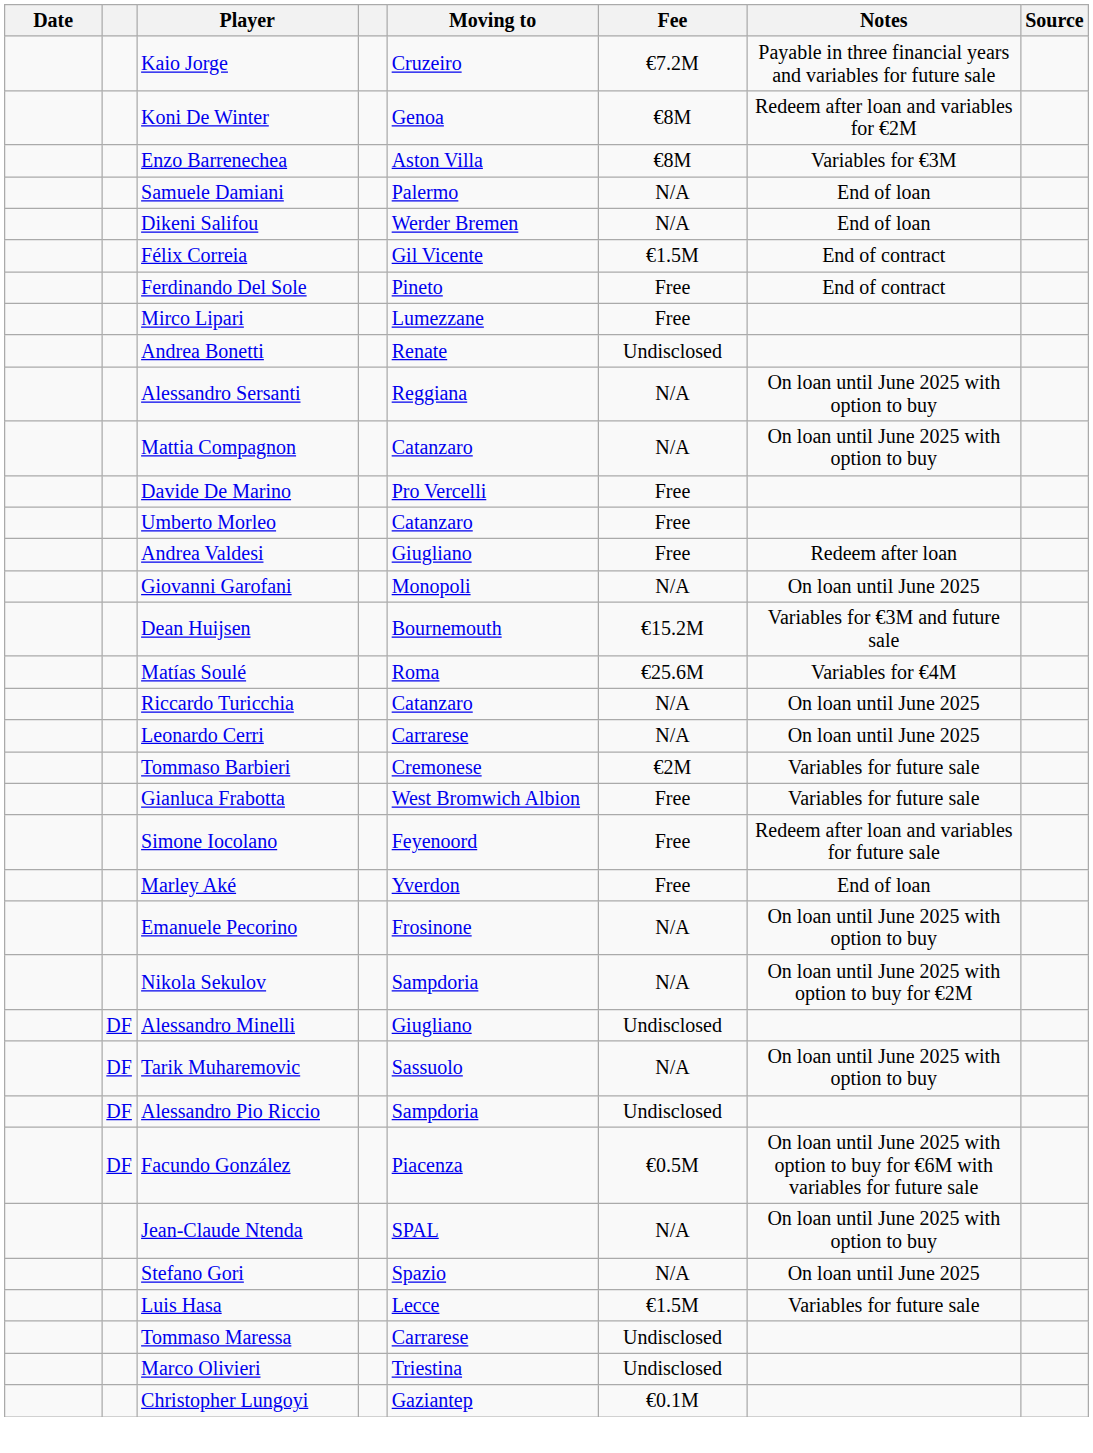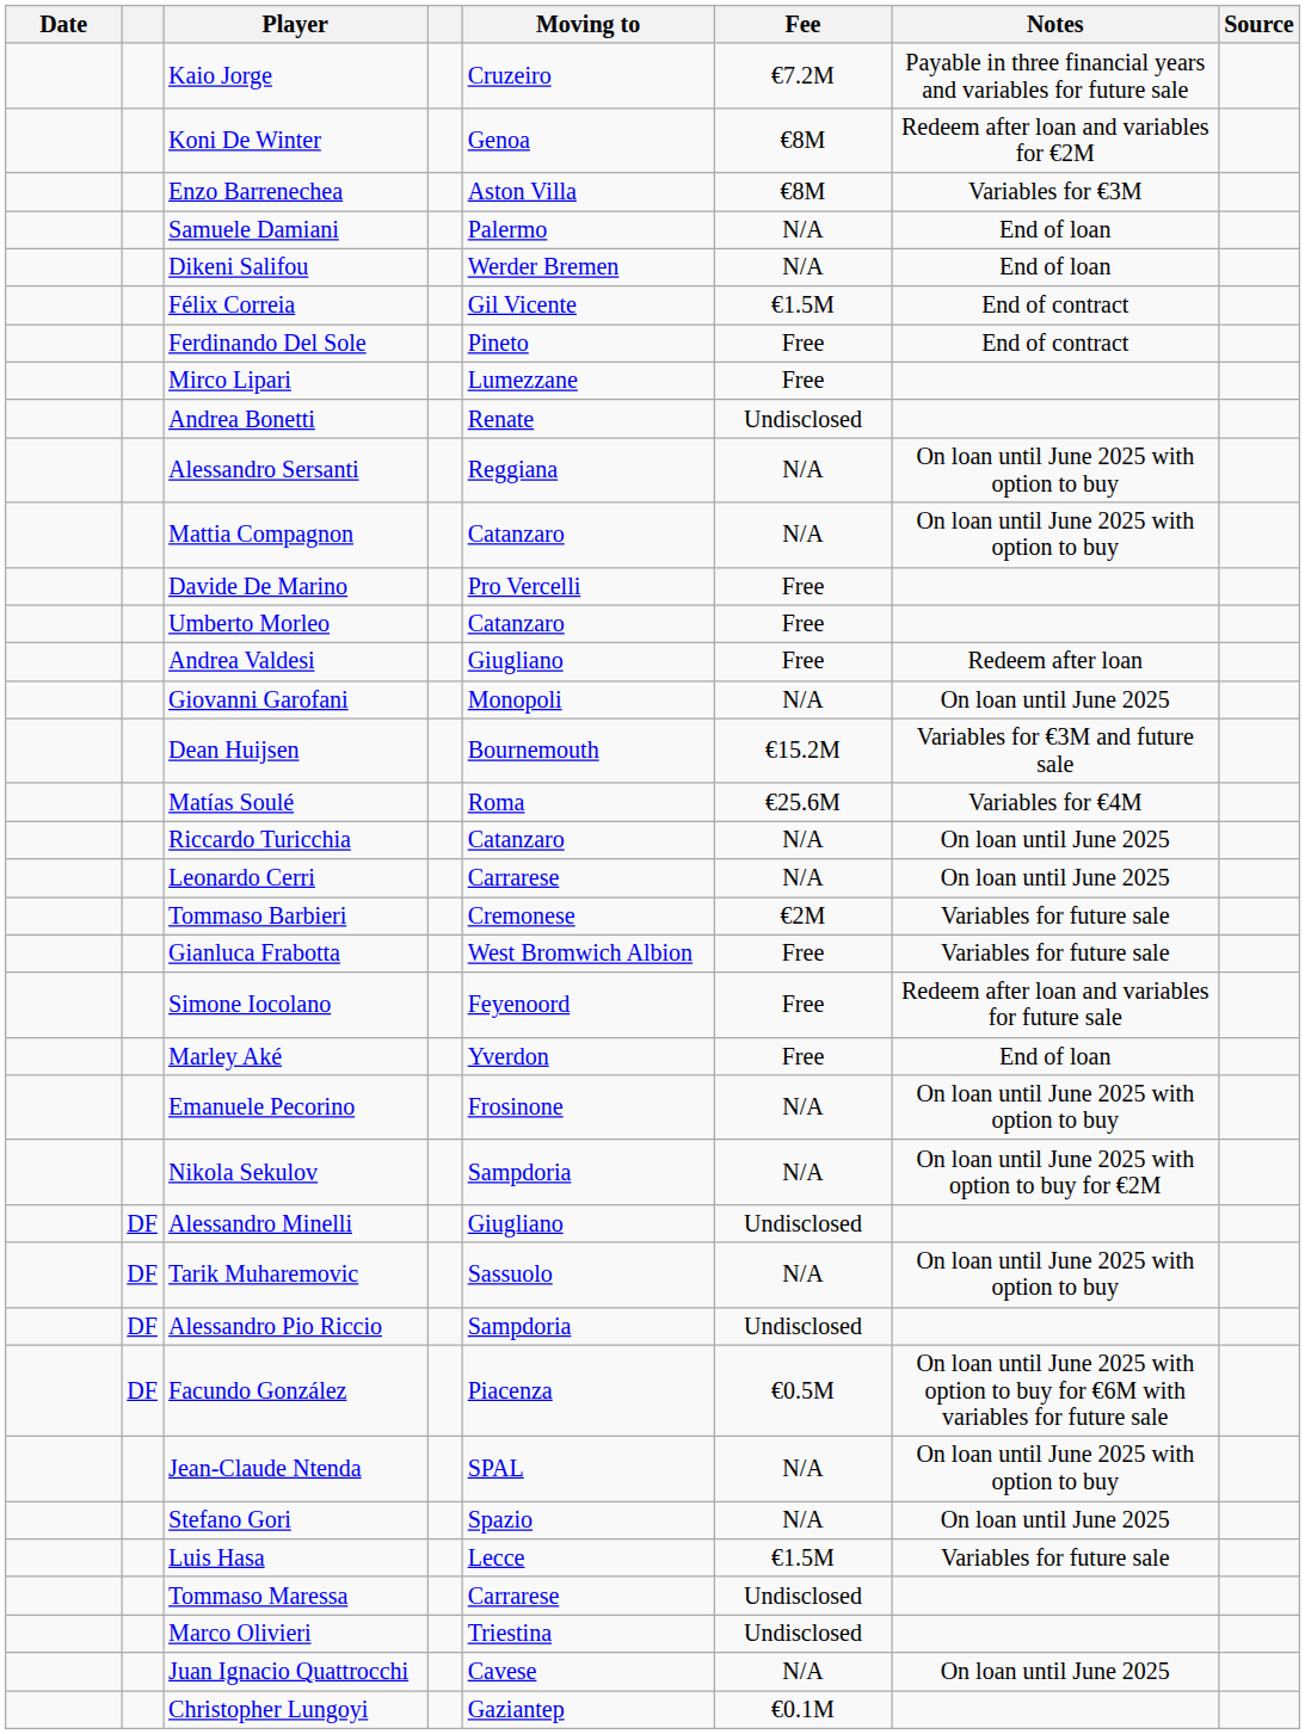+ row: Juan Ignacio Quattrocchi | Cavese | N/A | On loan until June 2025
